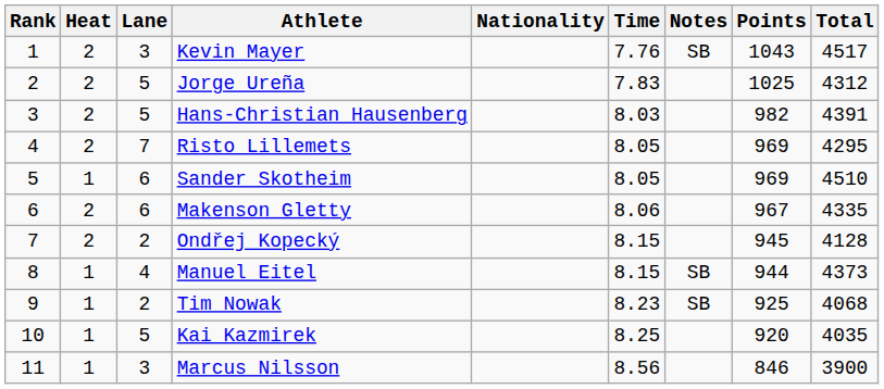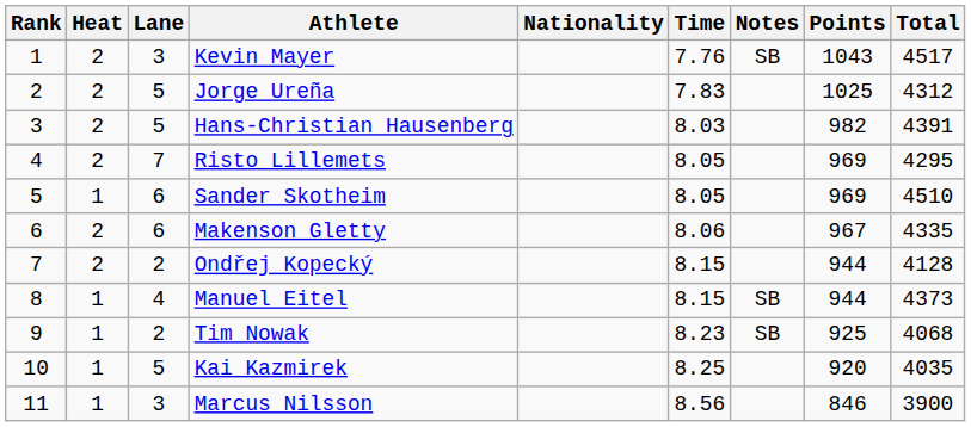Ondřej Kopecký | Points: 945 -> 944
